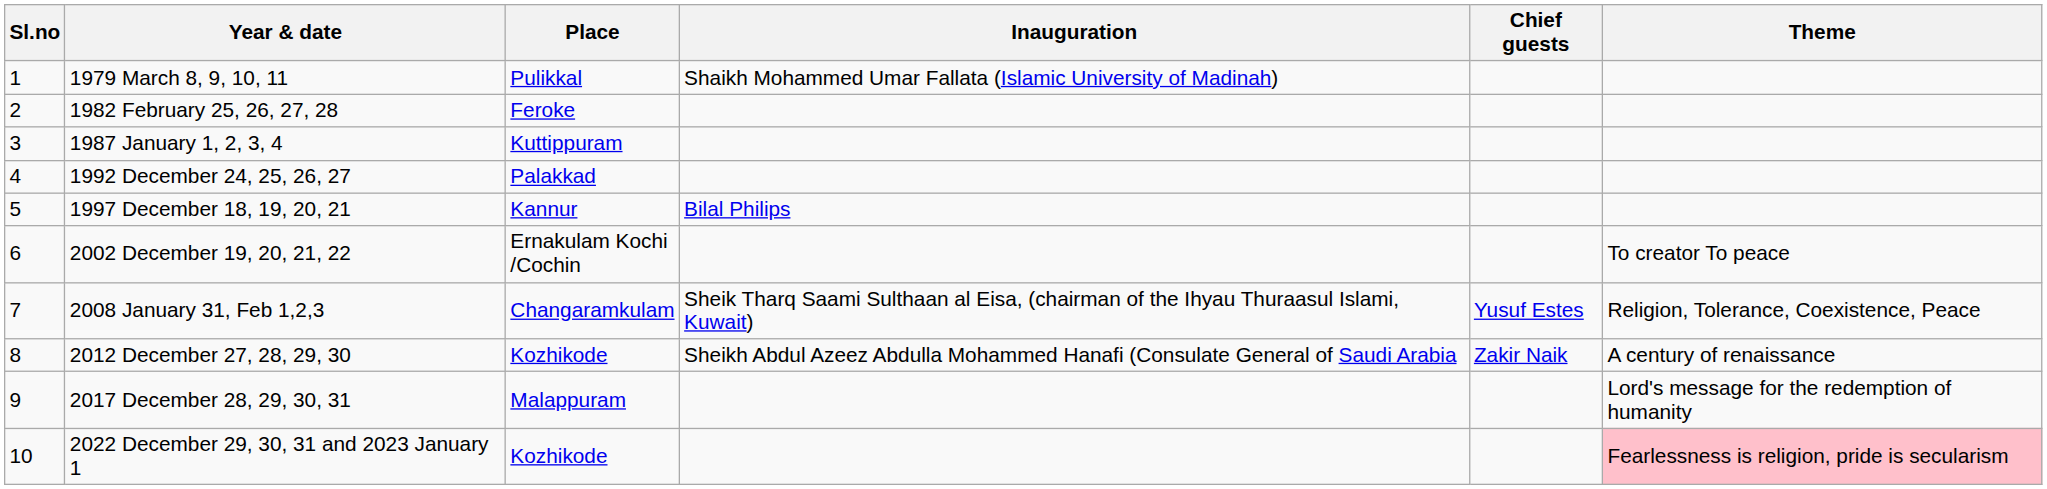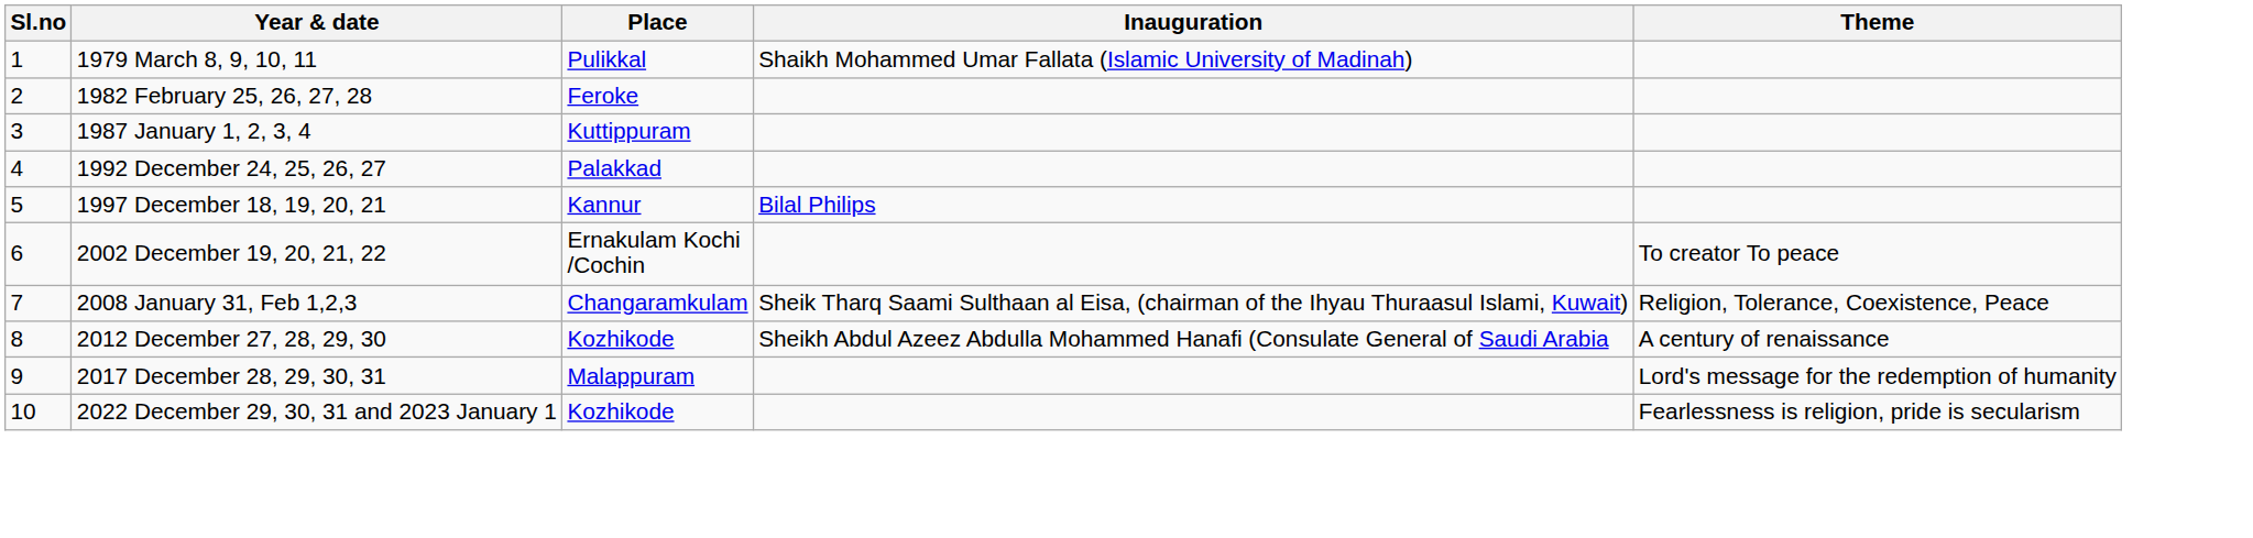- column: Chief guests | Yusuf Estes | Zakir Naik
2022 December 29, 30, 31 and 2023 January 1 | Theme: pink background -> no background
